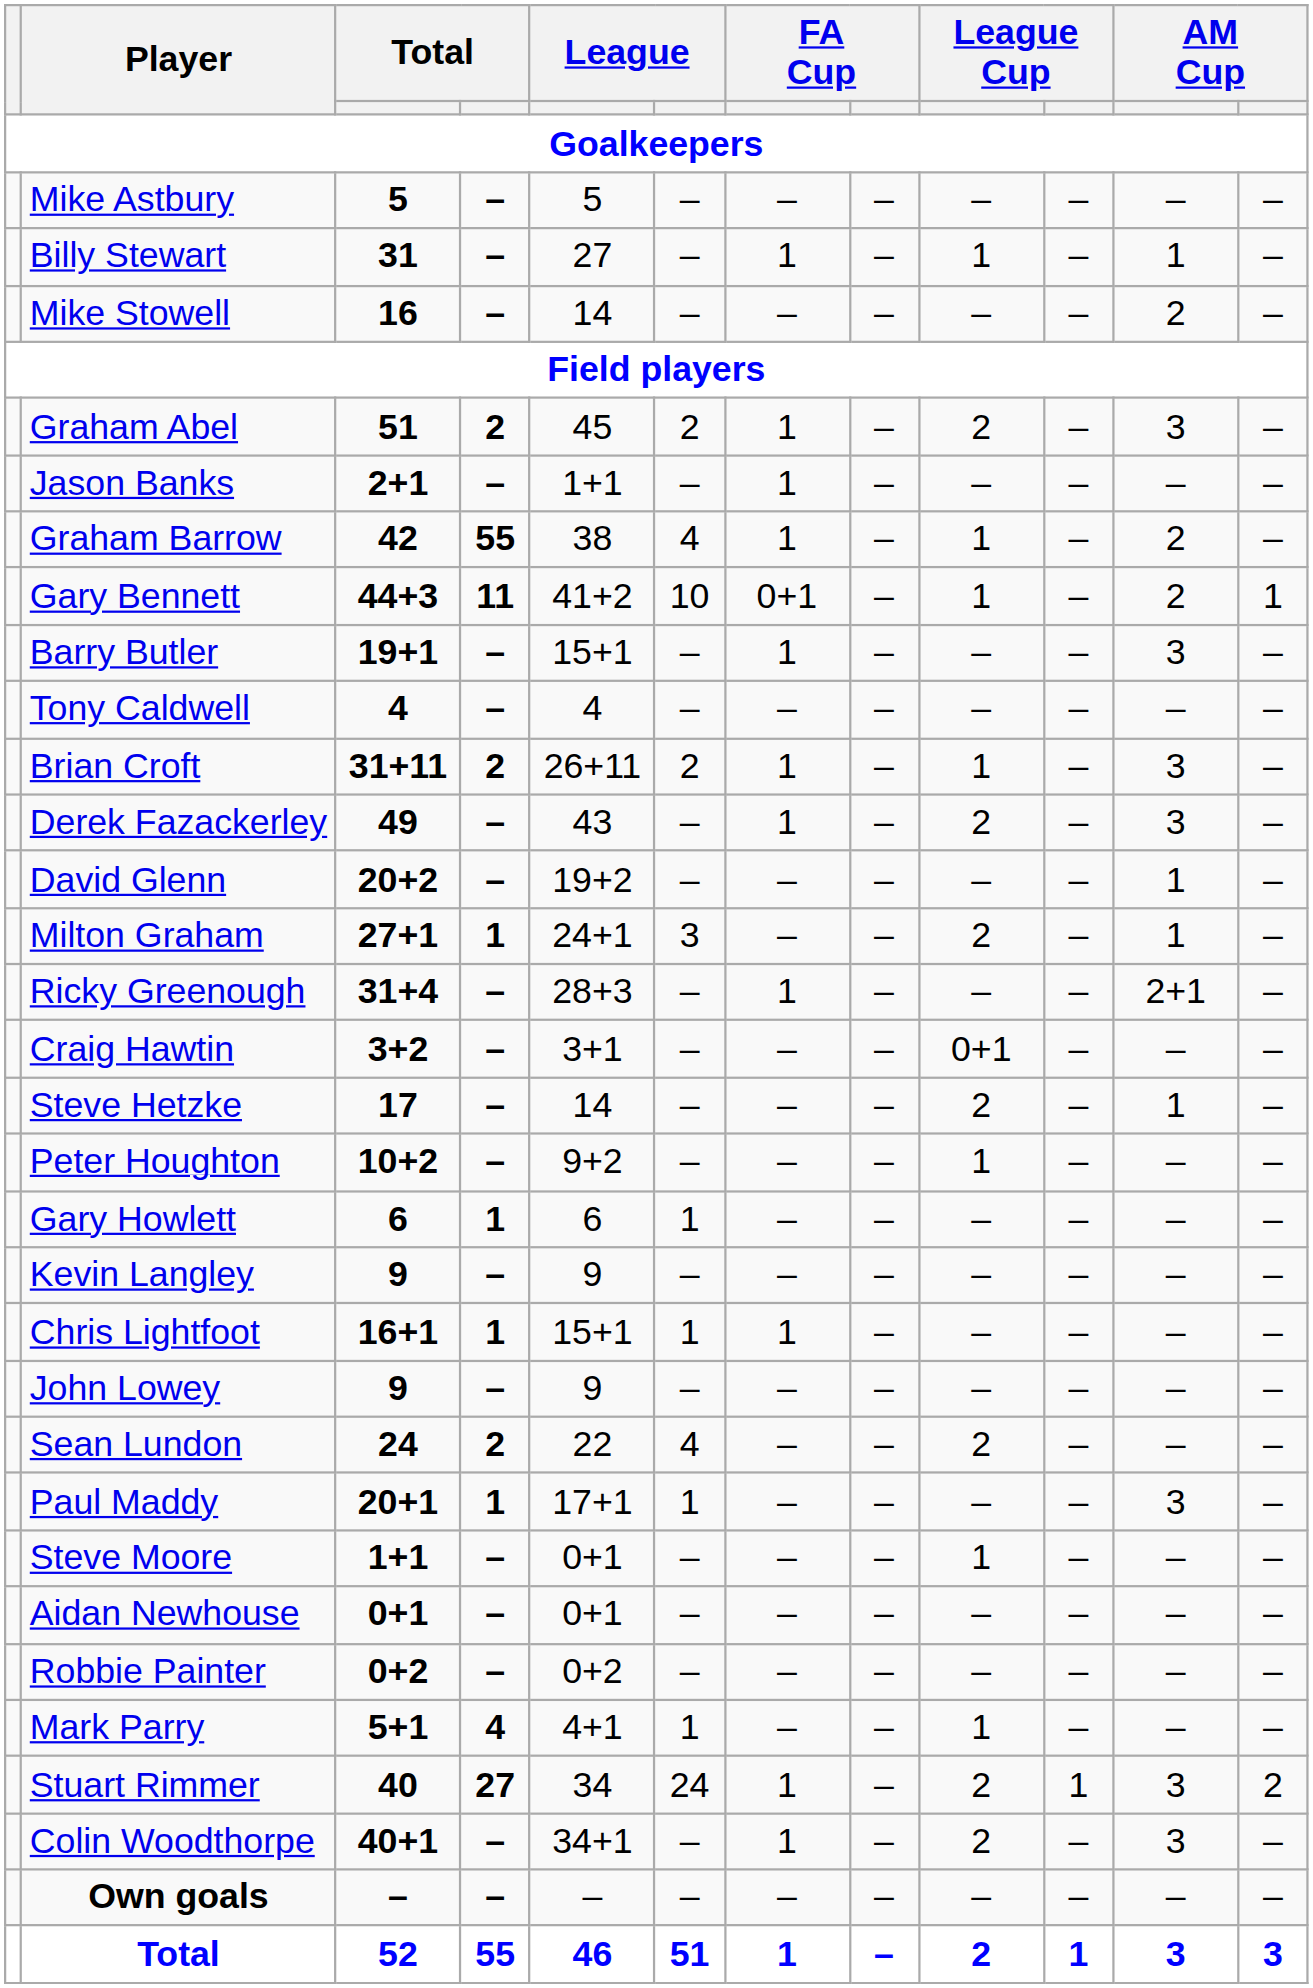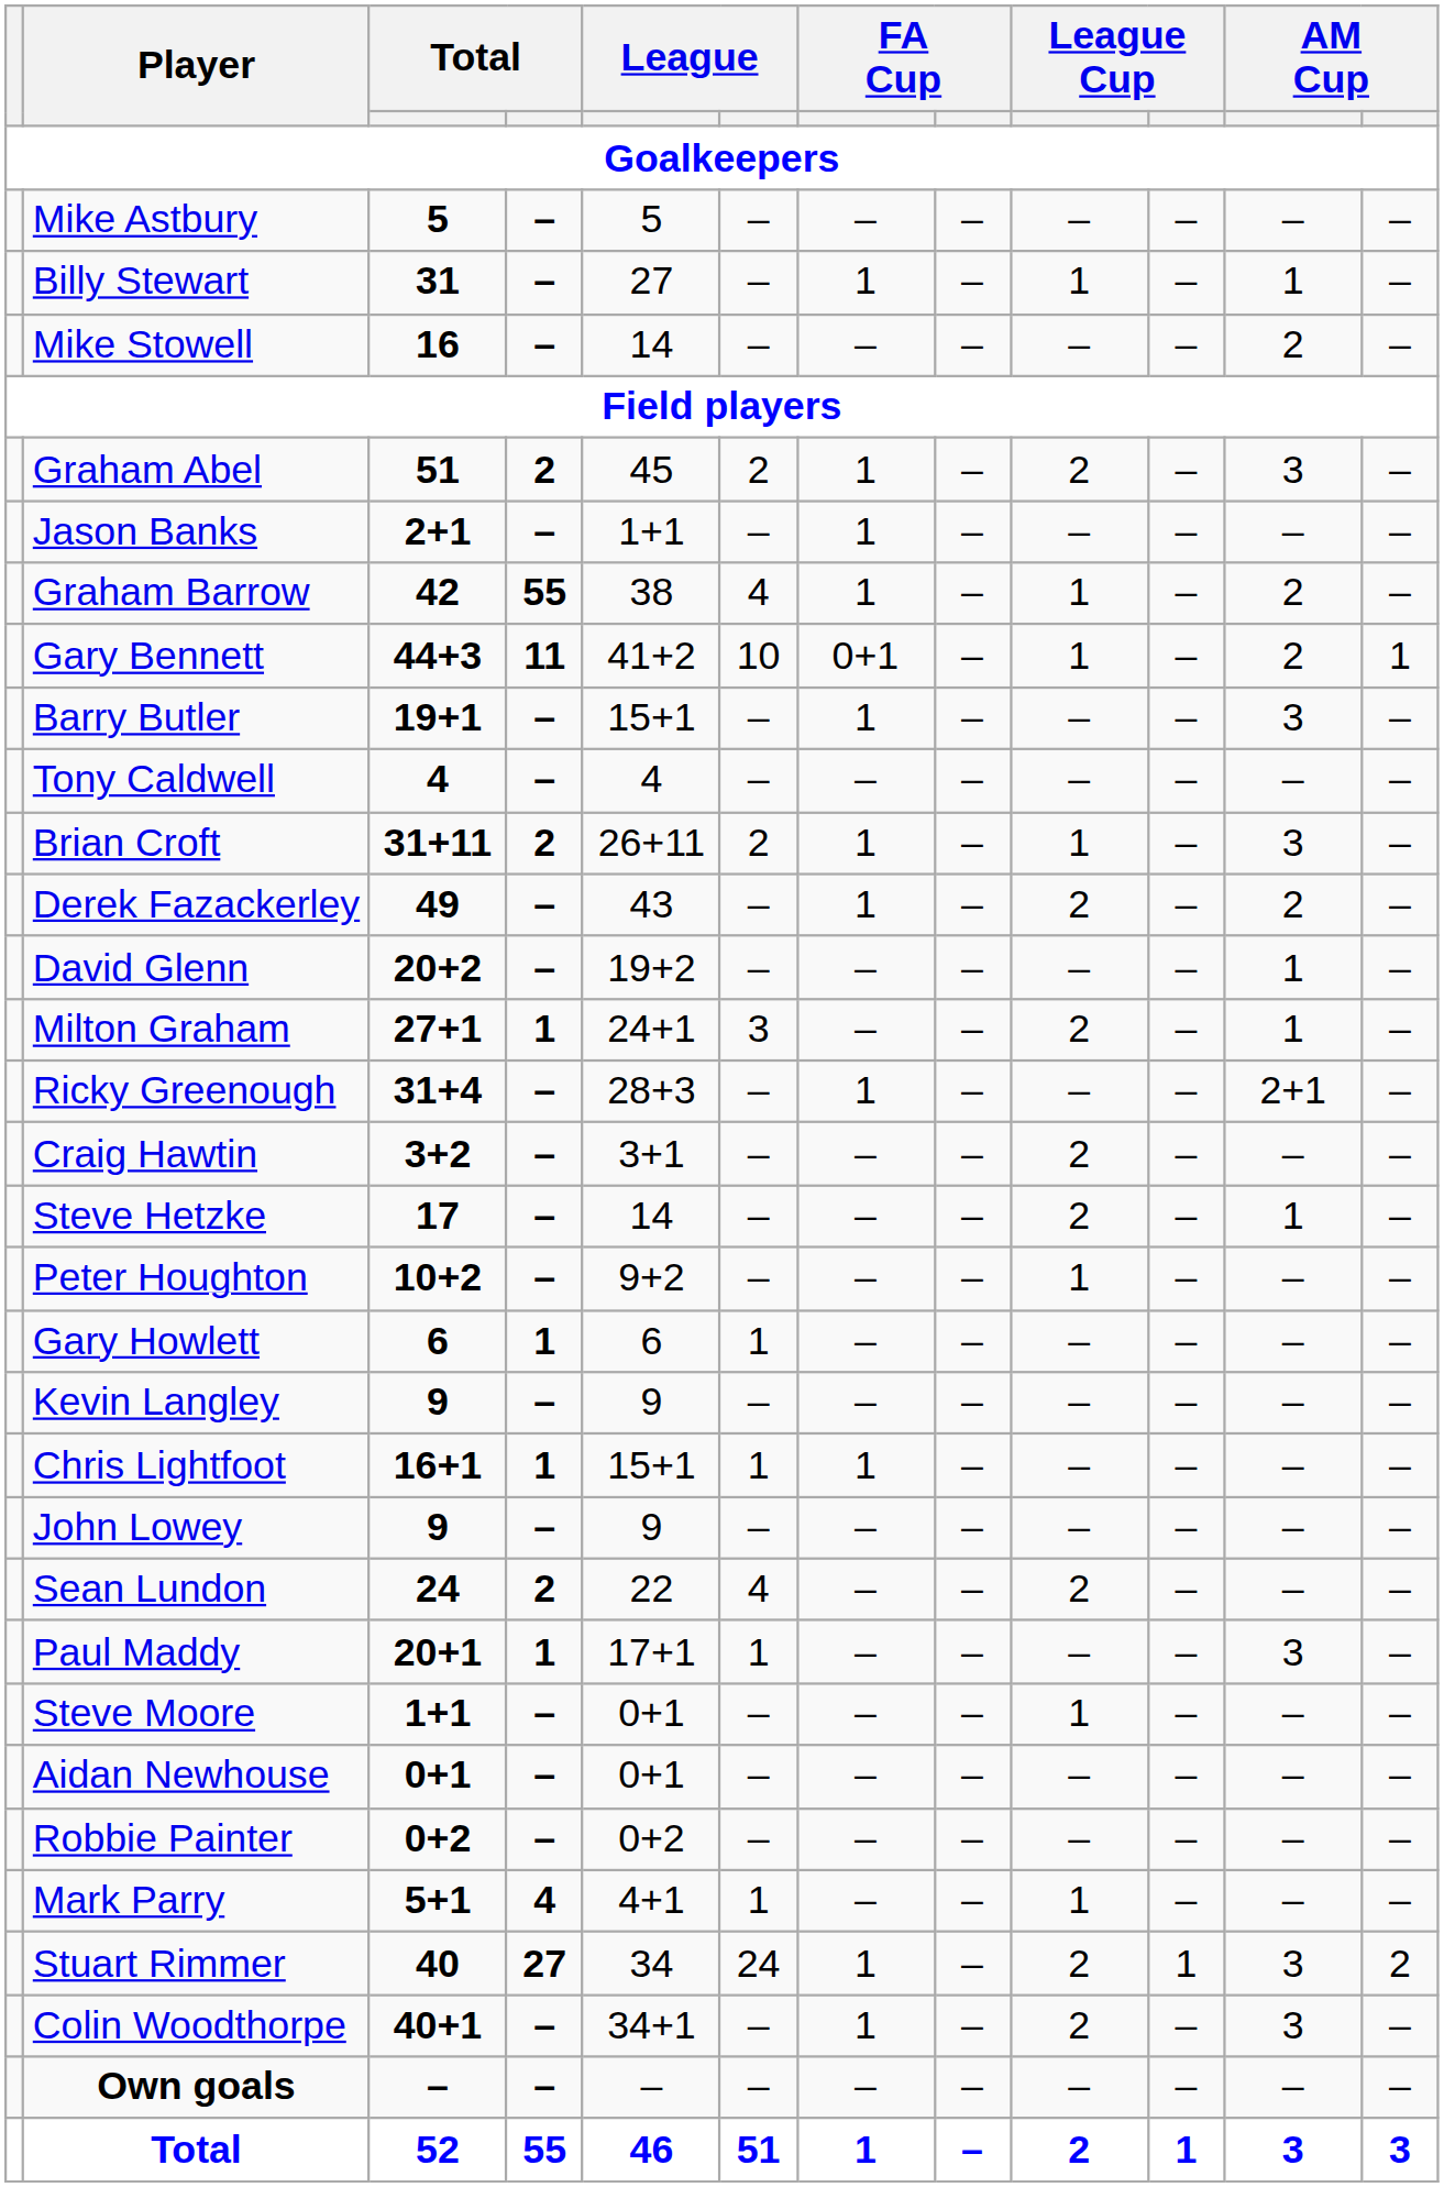Derek Fazackerley | column 11: 3 -> 2
Craig Hawtin | column 9: 0+1 -> 2
